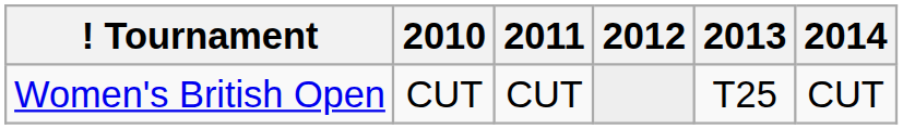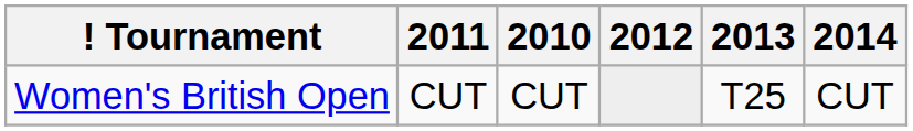columns swapped: 2010 <-> 2011
